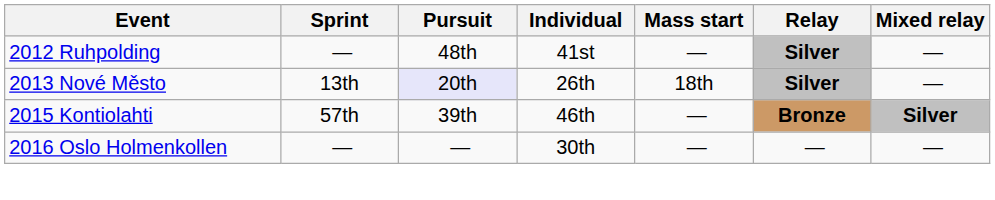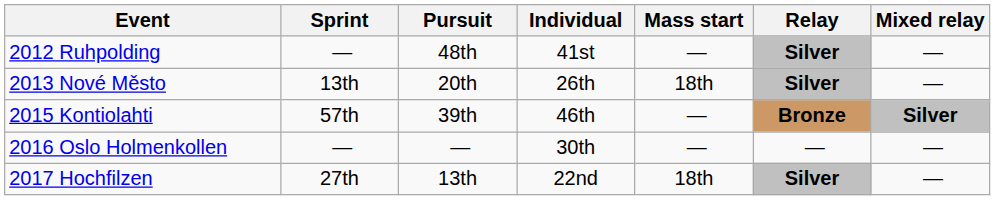2013 Nové Město | Pursuit: lavender background -> no background
+ row: 2017 Hochfilzen | 27th | 13th | 22nd | 18th | Silver | —
